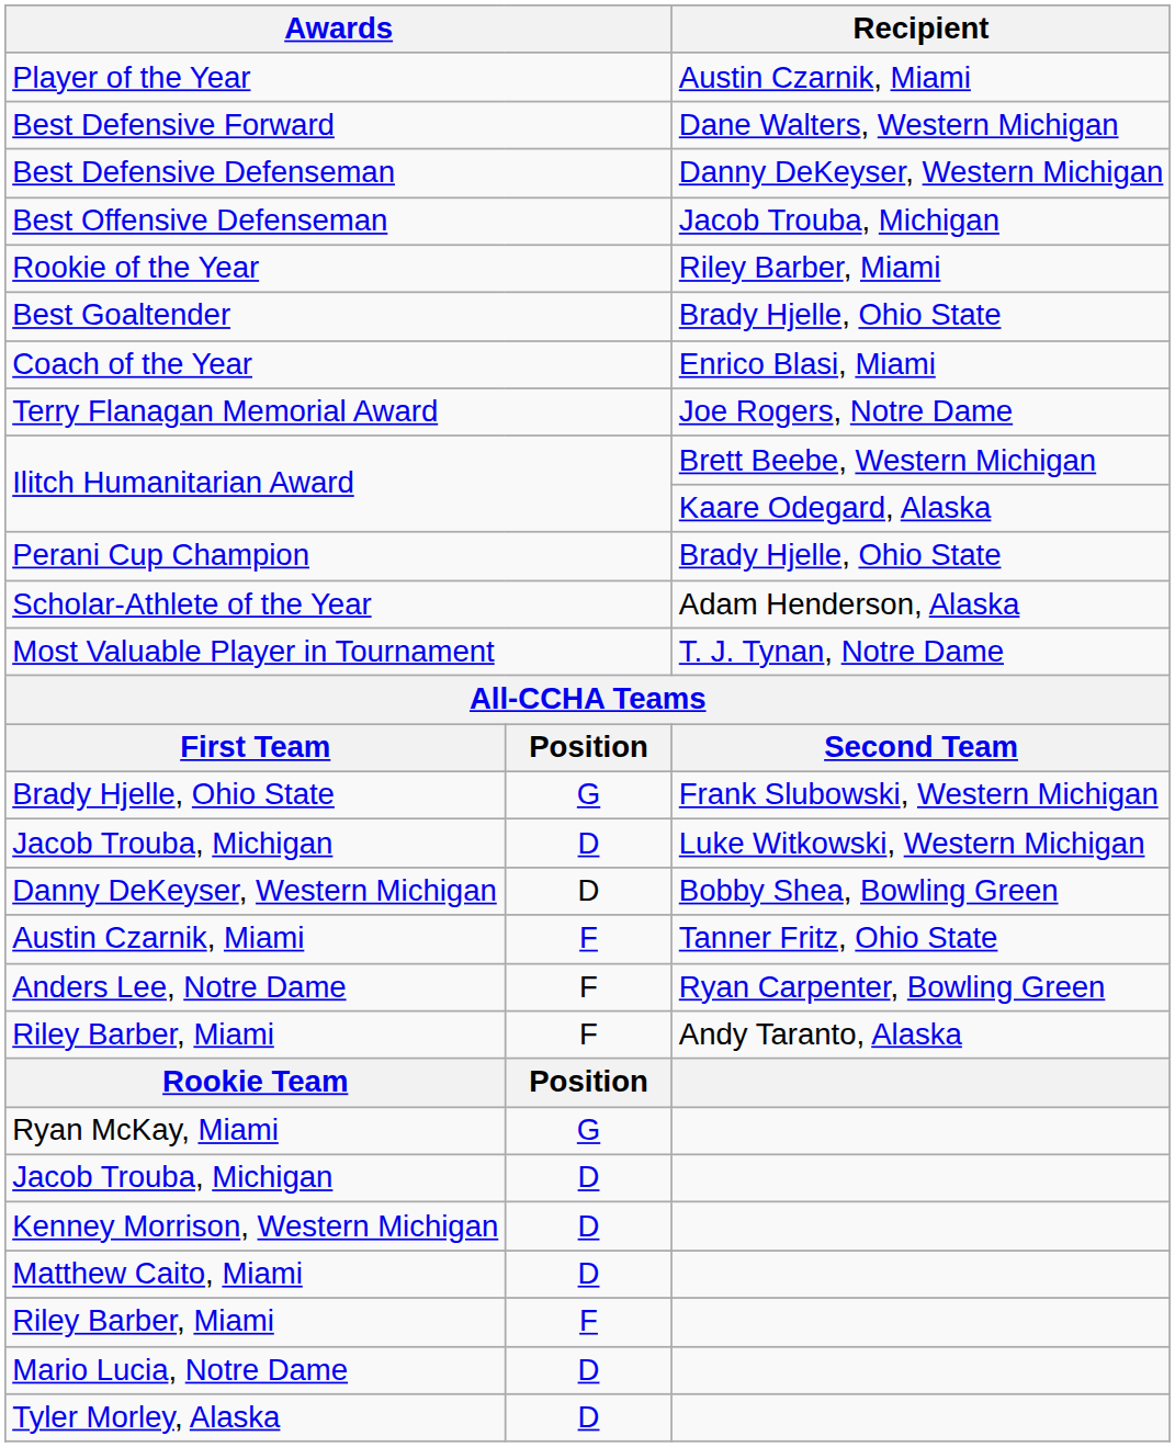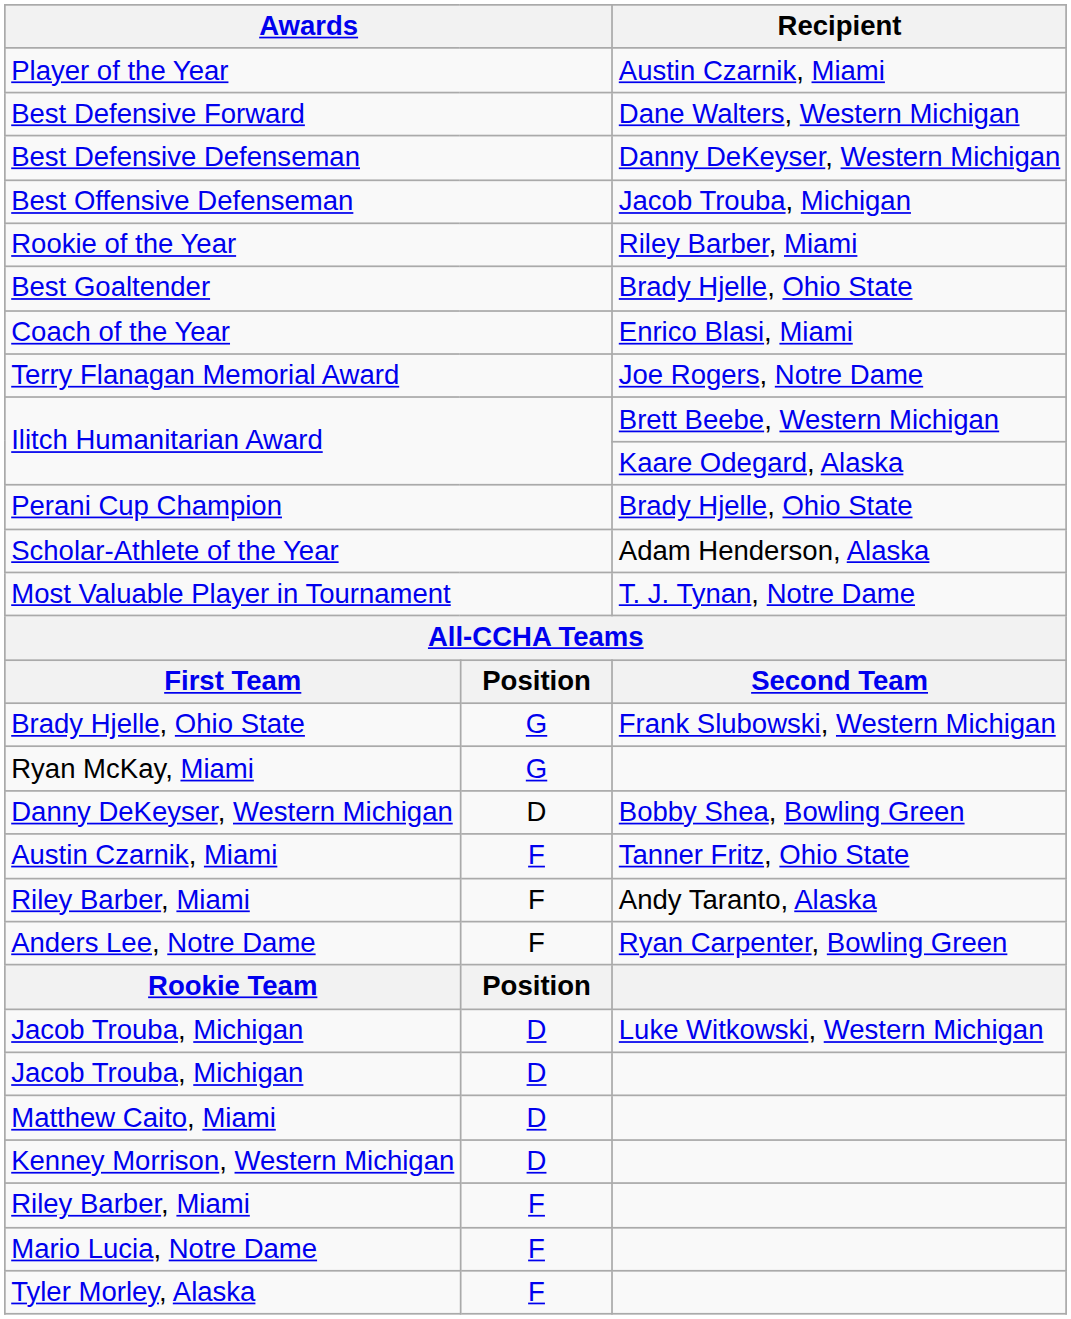rows swapped: Jacob Trouba, Michigan / Luke Witkowski, Western Michigan <-> Ryan McKay, Miami
rows swapped: Anders Lee, Notre Dame <-> Riley Barber, Miami / Andy Taranto, Alaska
rows swapped: Matthew Caito, Miami <-> Kenney Morrison, Western Michigan
Mario Lucia, Notre Dame | column 2: D -> F
Tyler Morley, Alaska | column 2: D -> F
